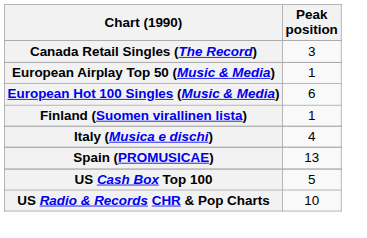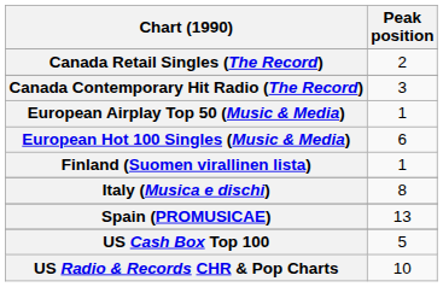Canada Retail Singles (The Record) | Peak position: 3 -> 2
+ row: Canada Contemporary Hit Radio (The Record) | 3
Italy (Musica e dischi) | Peak position: 4 -> 8
